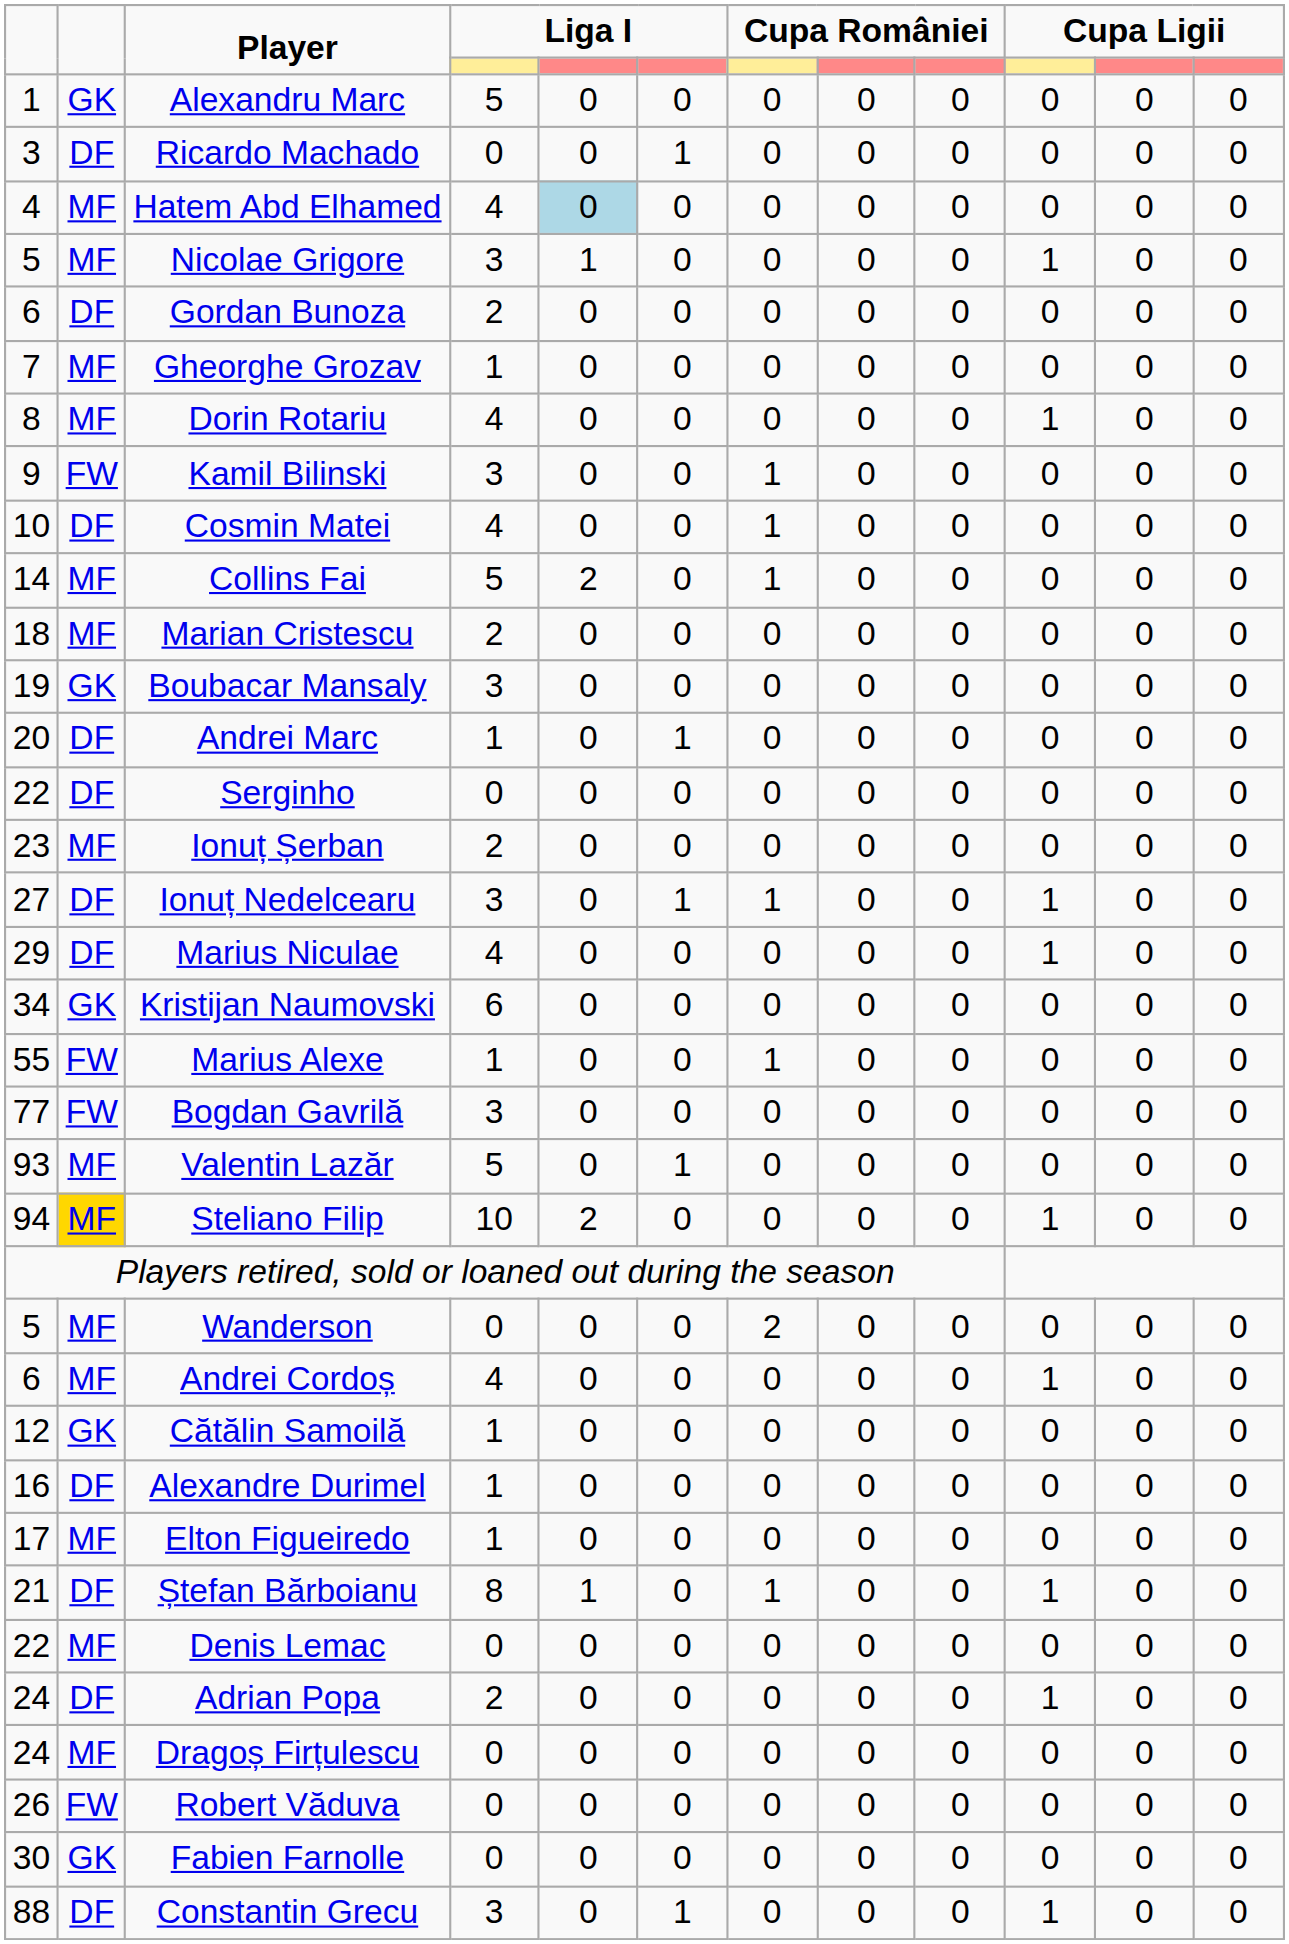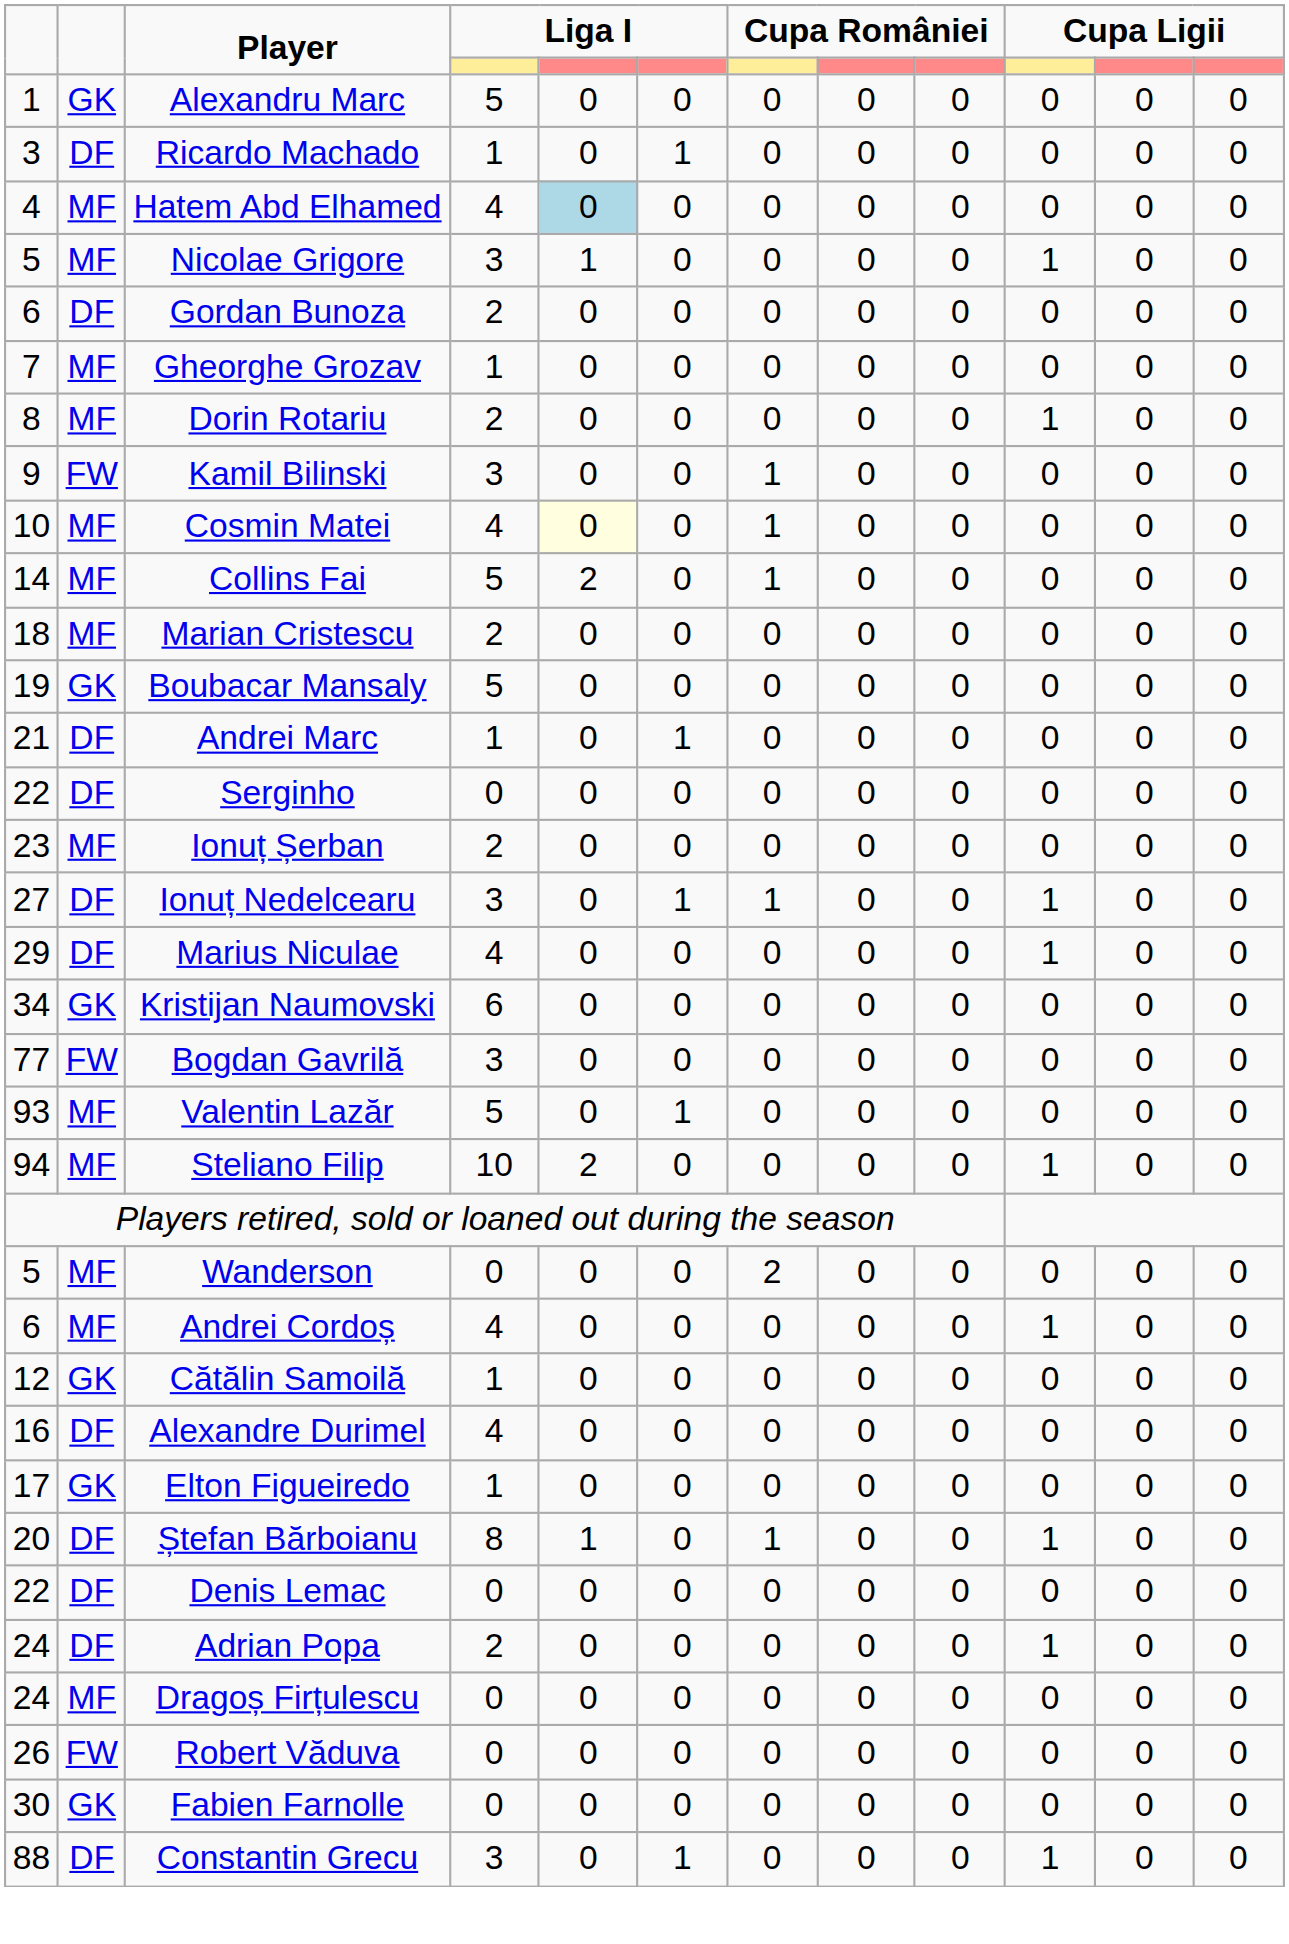Ricardo Machado | column 4: 0 -> 1
Dorin Rotariu | column 4: 4 -> 2
Cosmin Matei | column 2: DF -> MF
Cosmin Matei | column 5: no background -> lightyellow background
Boubacar Mansaly | column 4: 3 -> 5
Andrei Marc | column 1: 20 -> 21
- row: 55 | FW | Marius Alexe | 1 | 0 | 0 | 1 | 0 | 0 | 0 | 0 | 0
Steliano Filip | column 2: gold background -> no background
Alexandre Durimel | column 4: 1 -> 4
Elton Figueiredo | column 2: MF -> GK
Ștefan Bărboianu | column 1: 21 -> 20
Denis Lemac | column 2: MF -> DF
